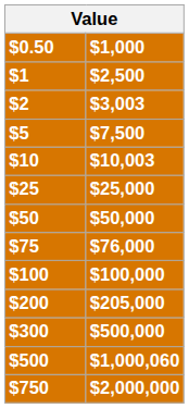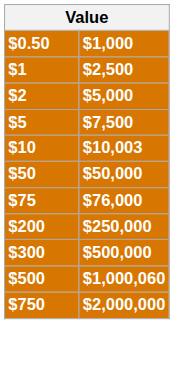$2 | $1,000: $3,003 -> $5,000
- row: $25 | $25,000
- row: $100 | $100,000
$200 | $1,000: $205,000 -> $250,000
